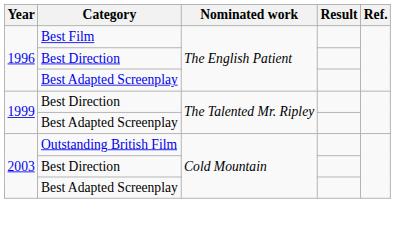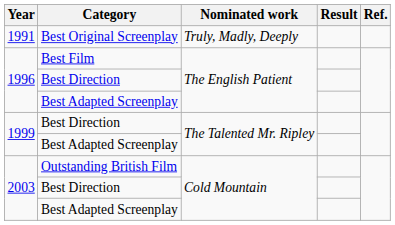+ row: 1991 | Best Original Screenplay | Truly, Madly, Deeply
